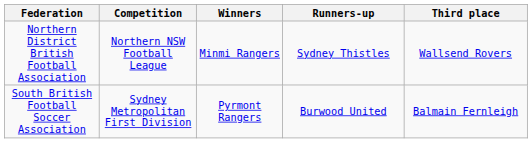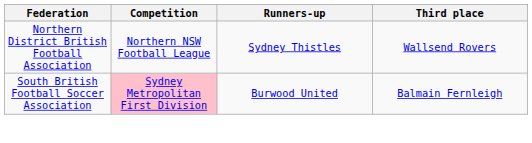- column: Winners | Minmi Rangers | Pyrmont Rangers
South British Football Soccer Association | Competition: no background -> pink background
